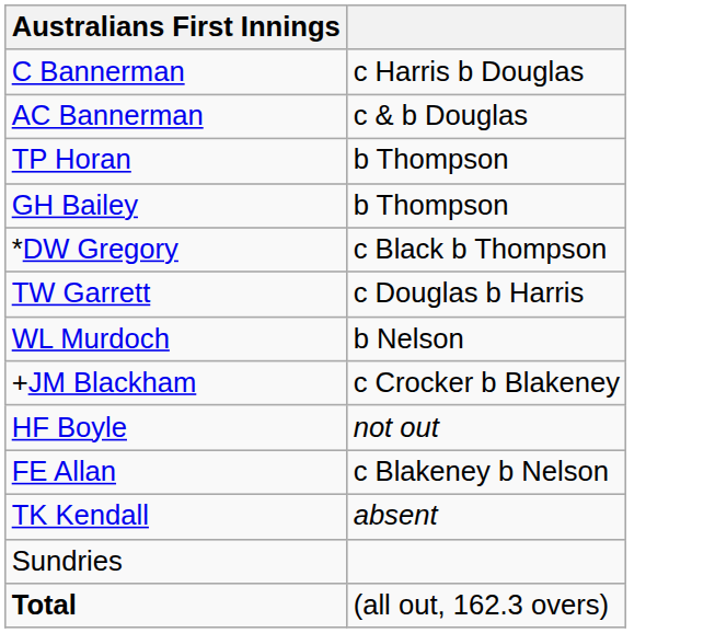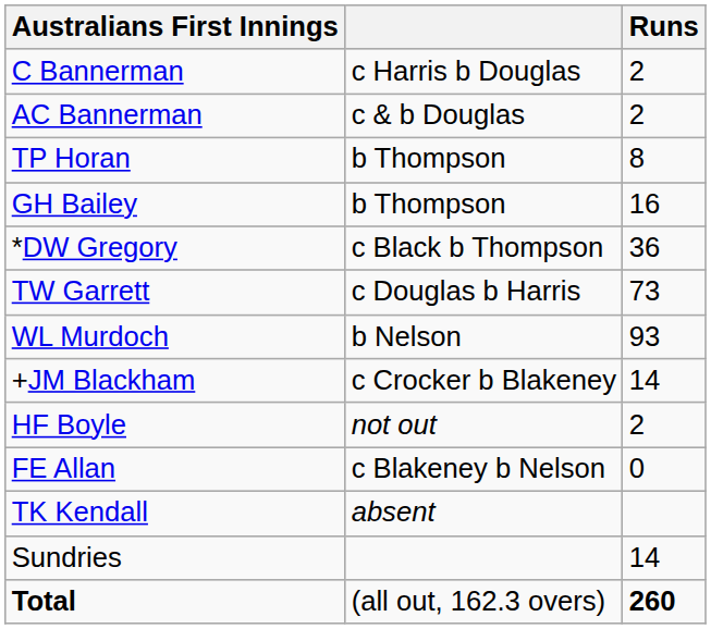+ column: Runs | 2 | 2 | 8 | 16 | 36 | 73 | 93 | 14 | 2 | 0 | 14 | 260
